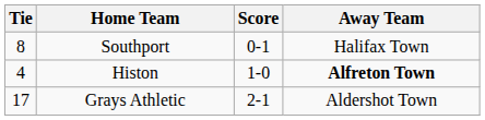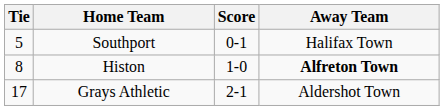Southport | Tie: 8 -> 5
Histon | Tie: 4 -> 8
